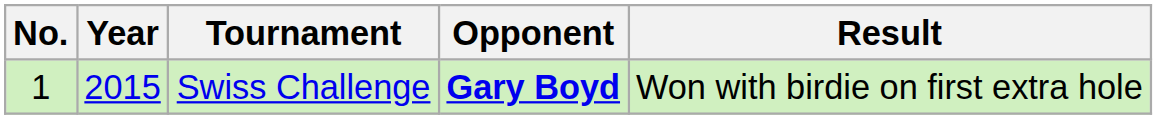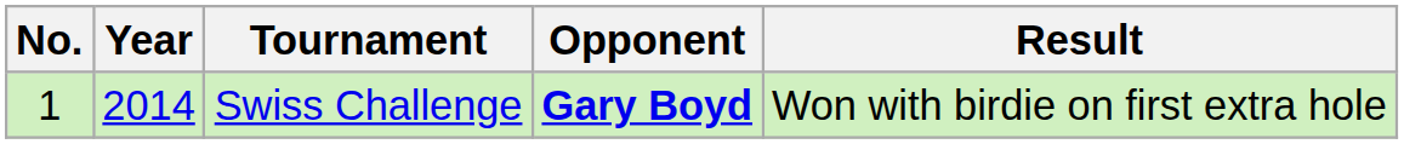Swiss Challenge | Year: 2015 -> 2014
